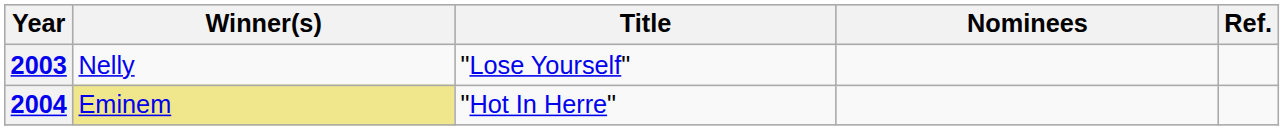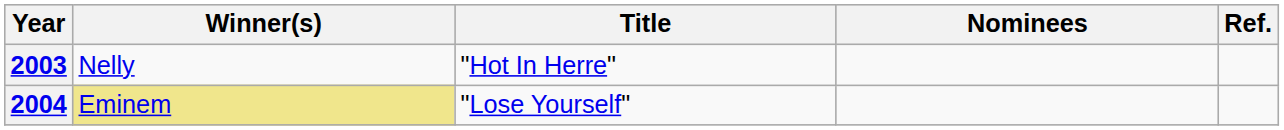2003 | Title: "Lose Yourself" -> "Hot In Herre"
2004 | Title: "Hot In Herre" -> "Lose Yourself"
